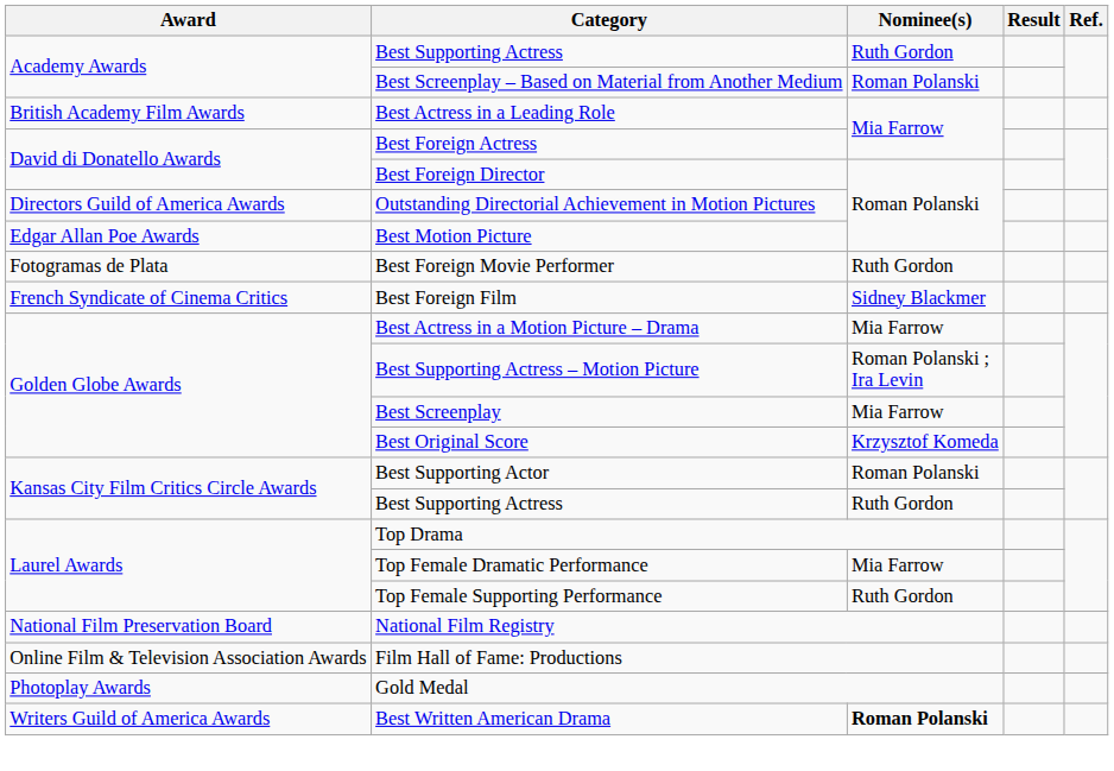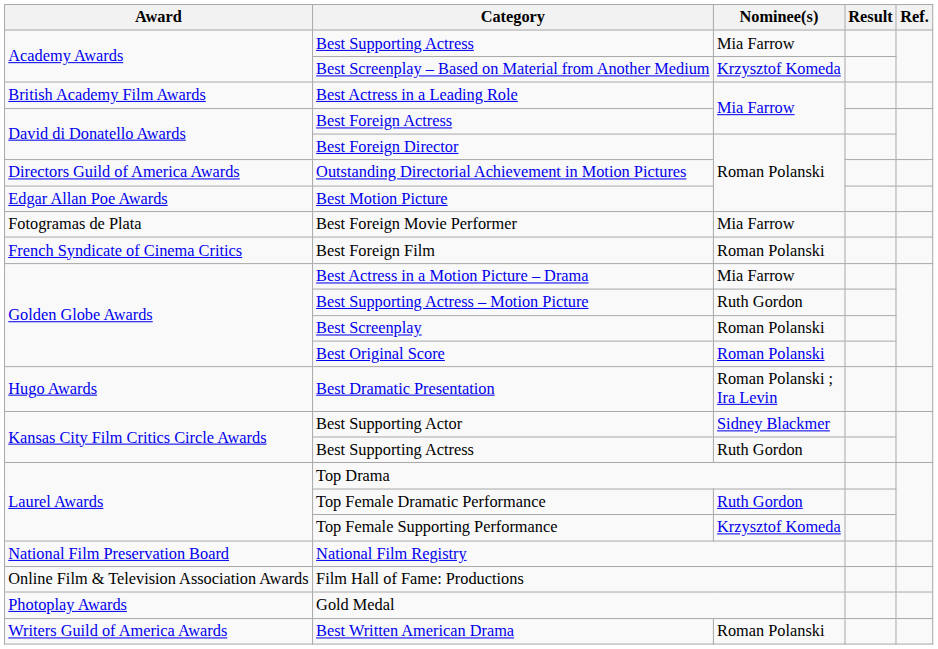Academy Awards / Best Supporting Actress | Nominee(s): Ruth Gordon -> Mia Farrow
Best Screenplay – Based on Material from Another Medium | Nominee(s): Roman Polanski -> Krzysztof Komeda
Best Foreign Movie Performer | Nominee(s): Ruth Gordon -> Mia Farrow
Best Foreign Film | Nominee(s): Sidney Blackmer -> Roman Polanski
Best Supporting Actress – Motion Picture | Nominee(s): Roman Polanski ; Ira Levin -> Ruth Gordon
Best Screenplay | Nominee(s): Mia Farrow -> Roman Polanski
Best Original Score | Nominee(s): Krzysztof Komeda -> Roman Polanski
+ row: Hugo Awards | Best Dramatic Presentation | Roman Polanski ; Ira Levin
Best Supporting Actor | Nominee(s): Roman Polanski -> Sidney Blackmer
Top Female Dramatic Performance | Nominee(s): Mia Farrow -> Ruth Gordon
Top Female Supporting Performance | Nominee(s): Ruth Gordon -> Krzysztof Komeda
Best Written American Drama | Nominee(s): bold -> normal
